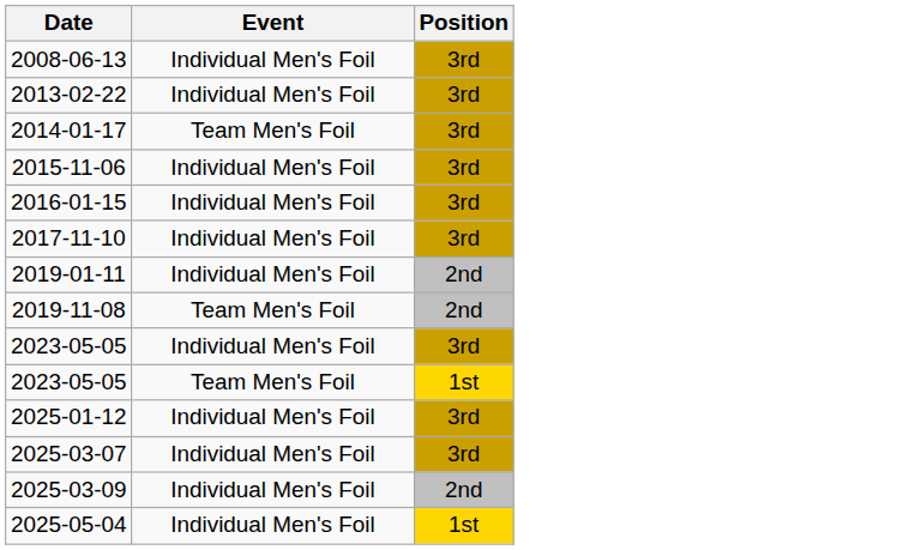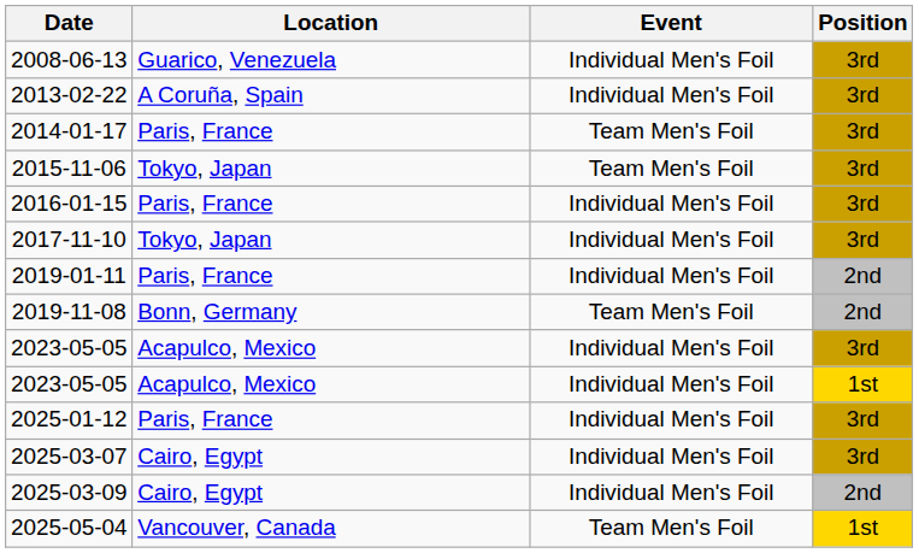+ column: Location | Guarico, Venezuela | A Coruña, Spain | Paris, France | Tokyo, Japan | Paris, France | Tokyo, Japan | Paris, France | Bonn, Germany | Acapulco, Mexico | Acapulco, Mexico | Paris, France | Cairo, Egypt | Cairo, Egypt | Vancouver, Canada
2015-11-06 | Event: Individual Men's Foil -> Team Men's Foil
2023-05-05 / 1st | Event: Team Men's Foil -> Individual Men's Foil
2025-05-04 | Event: Individual Men's Foil -> Team Men's Foil
